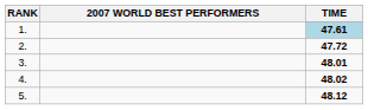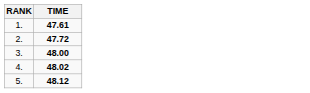- column: 2007 WORLD BEST PERFORMERS
1. | TIME: lightblue background -> no background
3. | TIME: 48.01 -> 48.00
